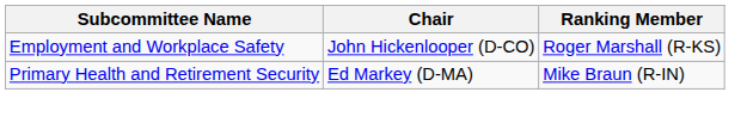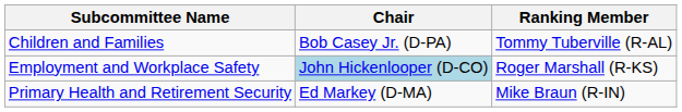+ row: Children and Families | Bob Casey Jr. (D-PA) | Tommy Tuberville (R-AL)
Employment and Workplace Safety | Chair: no background -> lightblue background
